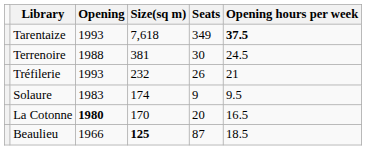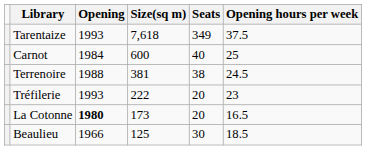Tarentaize | Opening hours per week: bold -> normal
+ row: Carnot | 1984 | 600 | 40 | 25
Terrenoire | Seats: 30 -> 38
Tréfilerie | Size(sq m): 232 -> 222
Tréfilerie | Seats: 26 -> 20
Tréfilerie | Opening hours per week: 21 -> 23
- row: Solaure | 1983 | 174 | 9 | 9.5
La Cotonne | Size(sq m): 170 -> 173
Beaulieu | Size(sq m): bold -> normal
Beaulieu | Seats: 87 -> 30
